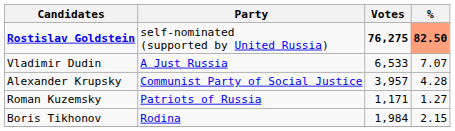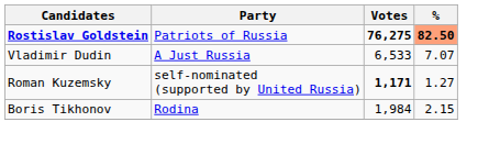Rostislav Goldstein | Party: self-nominated (supported by United Russia) -> Patriots of Russia
- row: Alexander Krupsky | Communist Party of Social Justice | 3,957 | 4.28
Roman Kuzemsky | Party: Patriots of Russia -> self-nominated (supported by United Russia)
Roman Kuzemsky | Votes: normal -> bold
